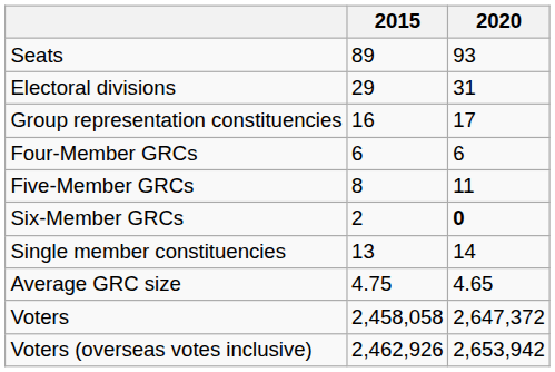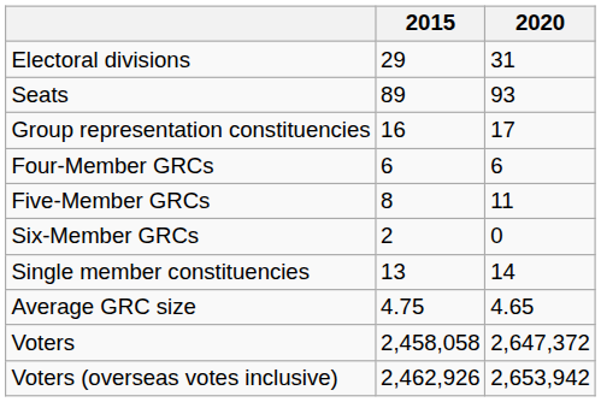rows swapped: Seats <-> Electoral divisions
Six-Member GRCs | 2020: bold -> normal
